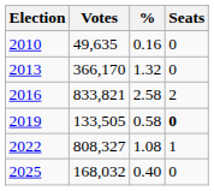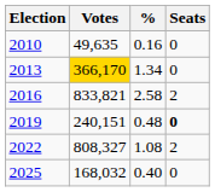2013 | Votes: no background -> gold background
2013 | %: 1.32 -> 1.34
2019 | Votes: 133,505 -> 240,151
2019 | %: 0.58 -> 0.48
2022 | Seats: 1 -> 2
